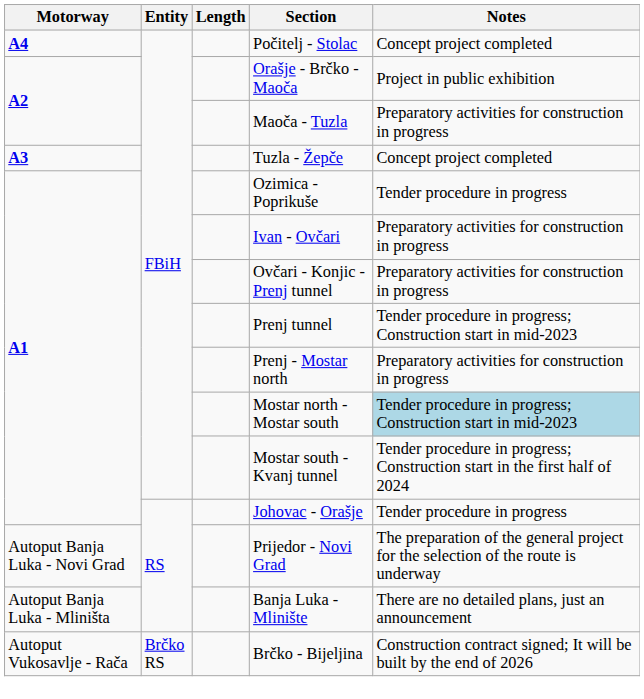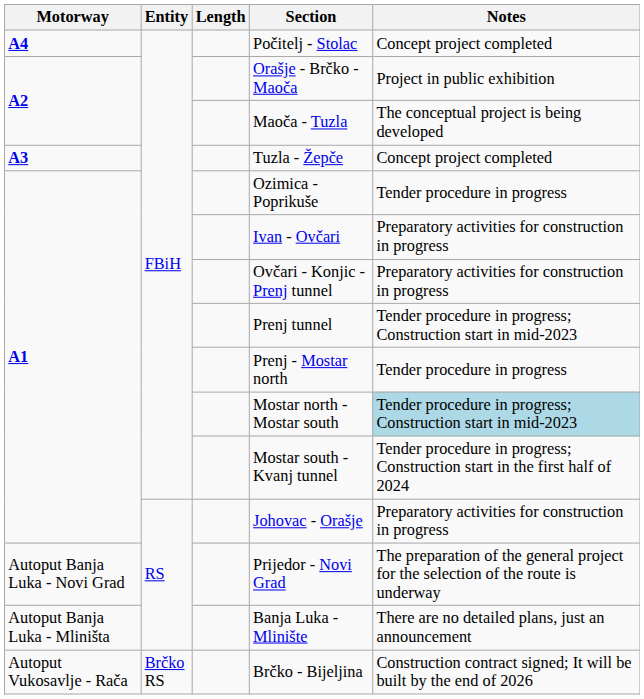Maoča - Tuzla | Notes: Preparatory activities for construction in progress -> The conceptual project is being developed
Prenj - Mostar north | Notes: Preparatory activities for construction in progress -> Tender procedure in progress
Johovac - Orašje | Notes: Tender procedure in progress -> Preparatory activities for construction in progress
